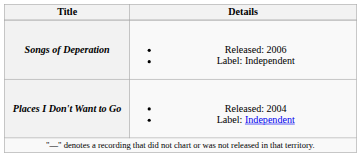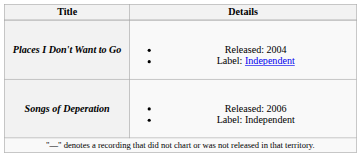rows swapped: Places I Don't Want to Go <-> Songs of Deperation
